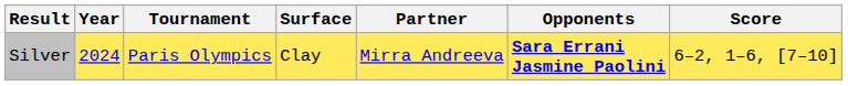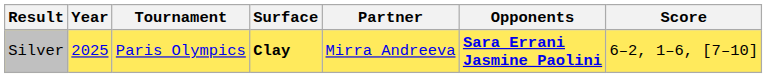Silver | Year: 2024 -> 2025
Silver | Surface: normal -> bold
